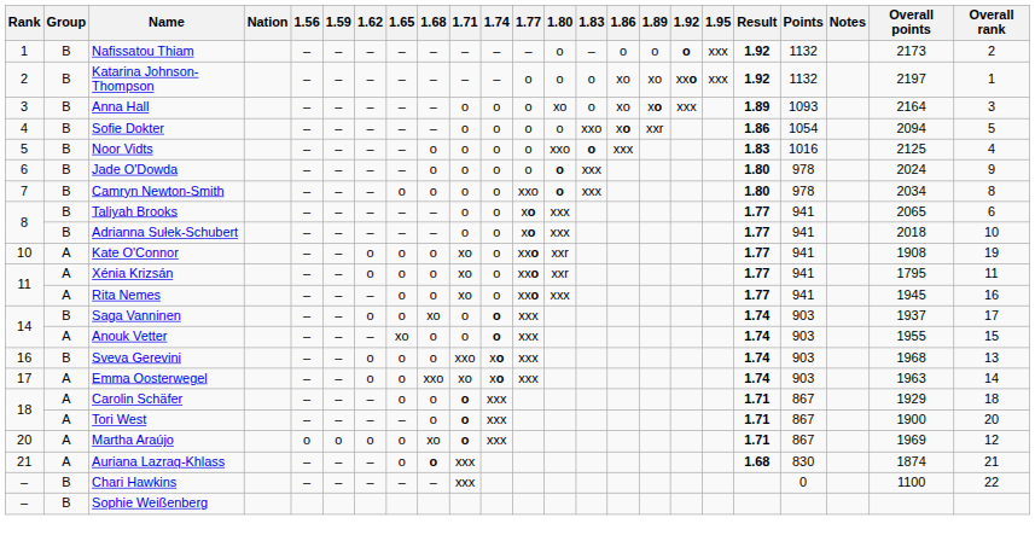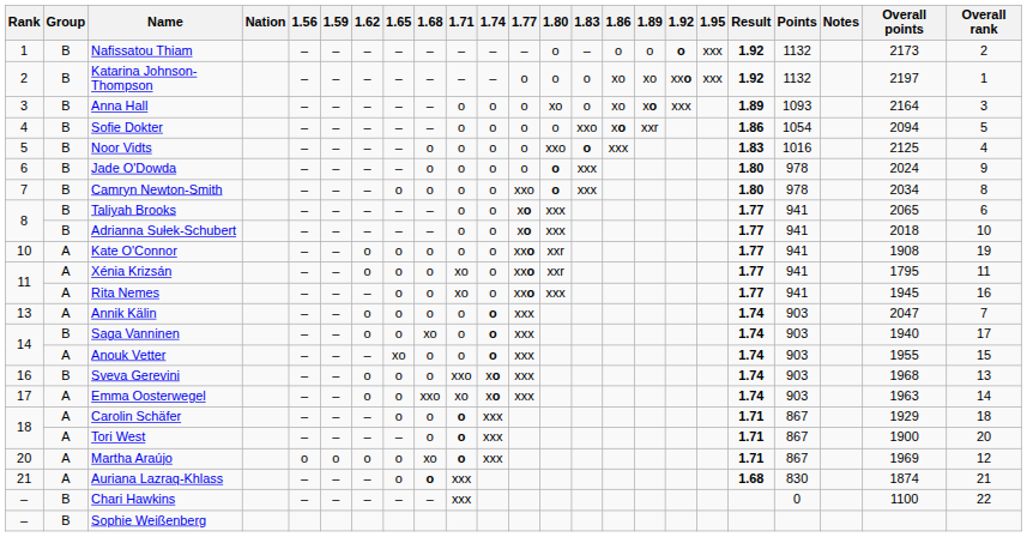Kate O'Connor | 1.71: xo -> o
+ row: 13 | A | Annik Kälin | – | – | o | o | o | o | o | xxx | 1.74 | 903 | 2047 | 7
Saga Vanninen | Overall points: 1937 -> 1940
